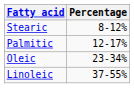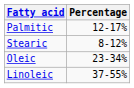rows swapped: Palmitic <-> Stearic
